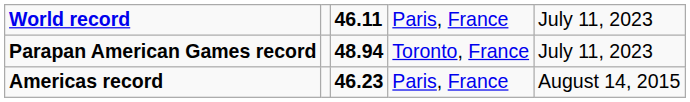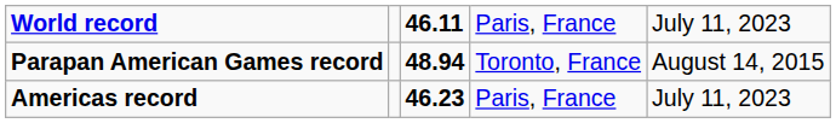Parapan American Games record | column 5: July 11, 2023 -> August 14, 2015
Americas record | column 5: August 14, 2015 -> July 11, 2023
